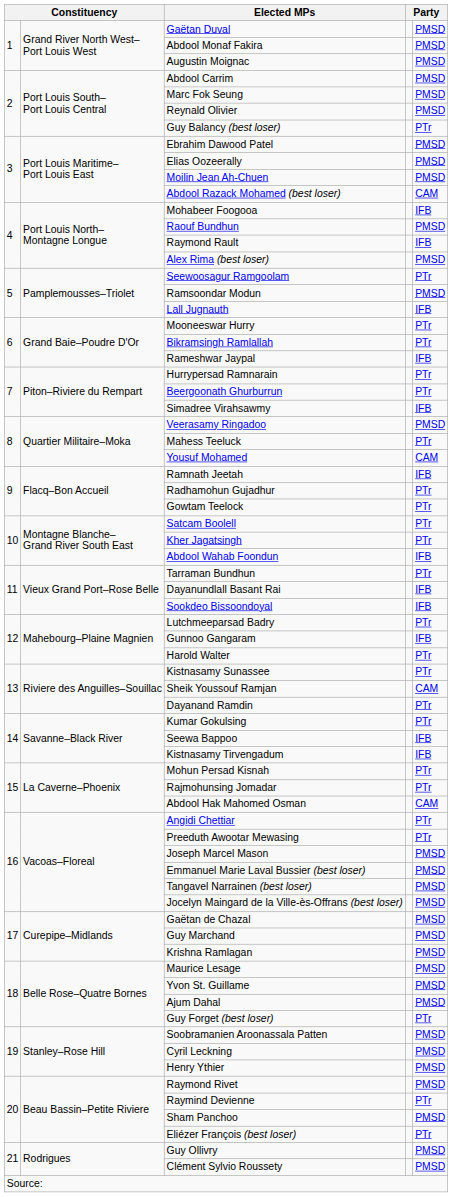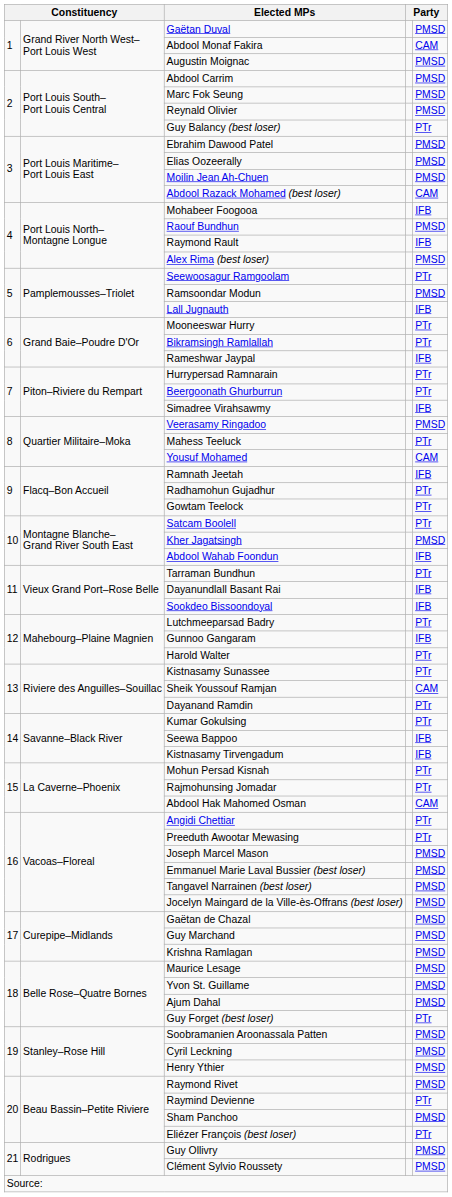Abdool Monaf Fakira | column 5: PMSD -> CAM
Kher Jagatsingh | column 5: PTr -> PMSD
